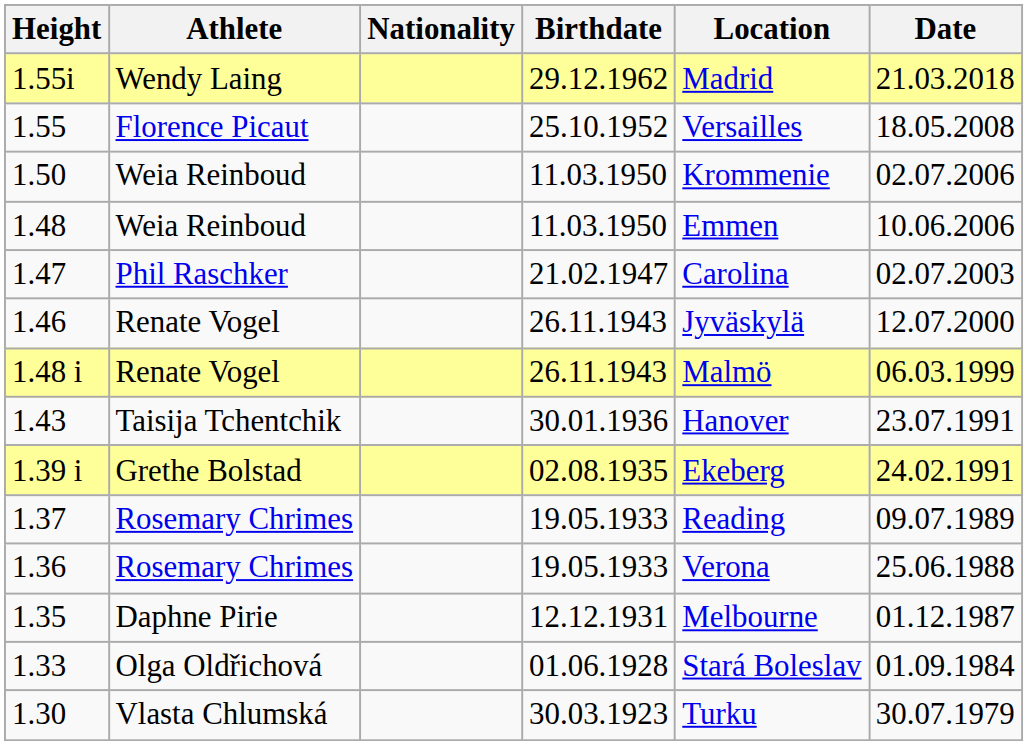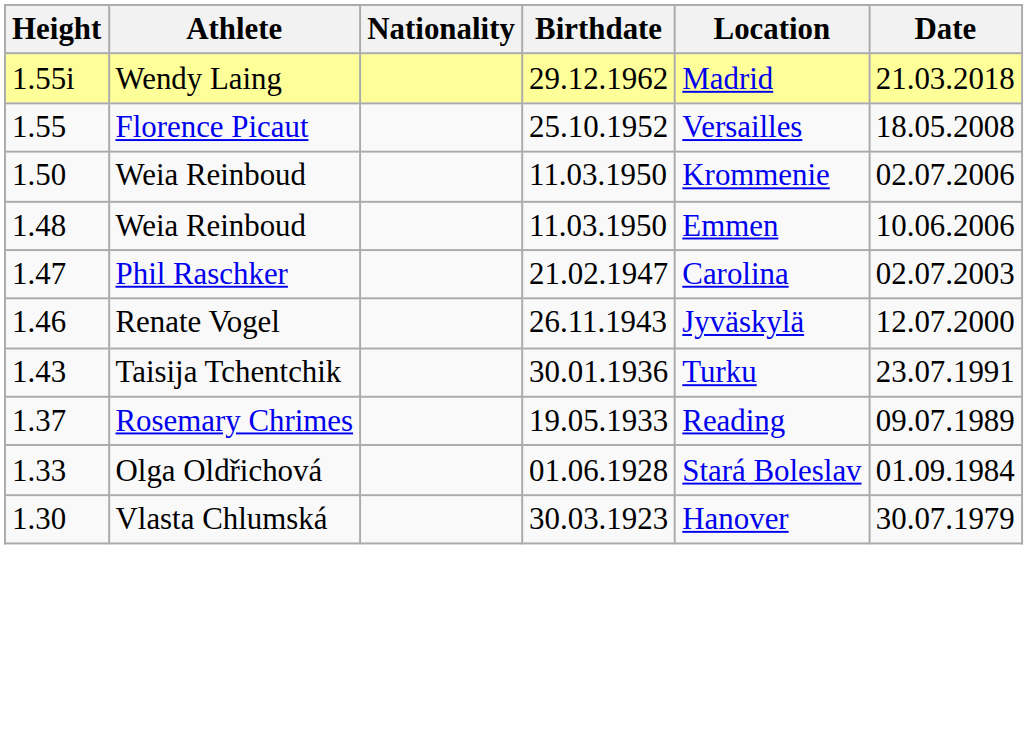- row: 1.48 i | Renate Vogel | 26.11.1943 | Malmö | 06.03.1999
1.43 | Location: Hanover -> Turku
- row: 1.39 i | Grethe Bolstad | 02.08.1935 | Ekeberg | 24.02.1991
- row: 1.36 | Rosemary Chrimes | 19.05.1933 | Verona | 25.06.1988
- row: 1.35 | Daphne Pirie | 12.12.1931 | Melbourne | 01.12.1987
1.30 | Location: Turku -> Hanover
